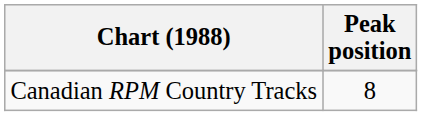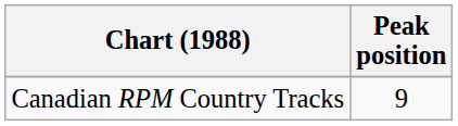Canadian RPM Country Tracks | Peak position: 8 -> 9
